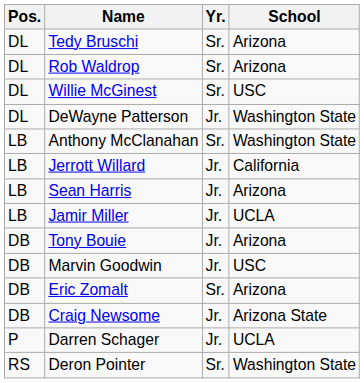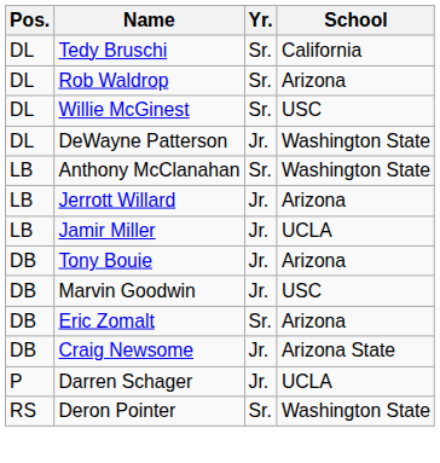Tedy Bruschi | School: Arizona -> California
Jerrott Willard | School: California -> Arizona
- row: LB | Sean Harris | Jr. | Arizona
